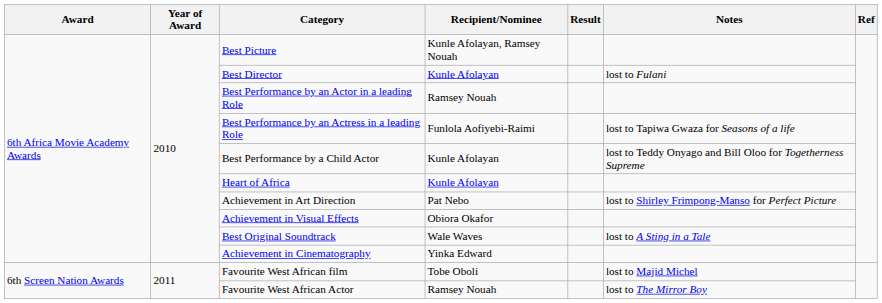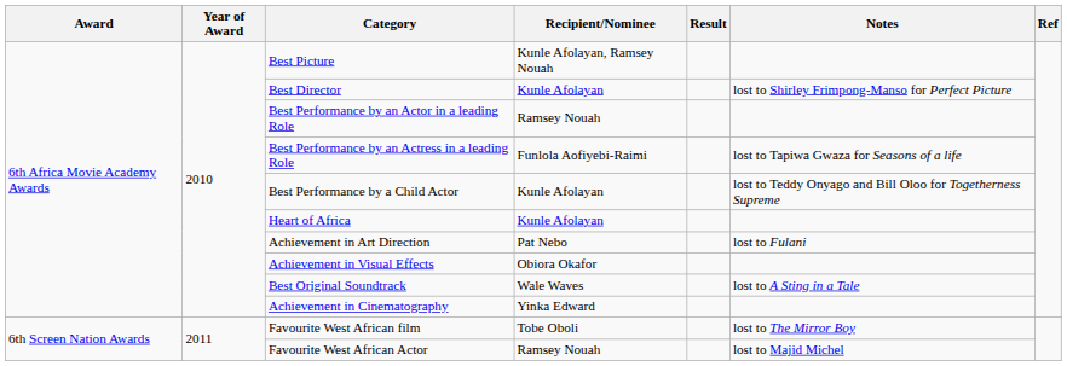Best Director | Notes: lost to Fulani -> lost to Shirley Frimpong-Manso for Perfect Picture
Achievement in Art Direction | Notes: lost to Shirley Frimpong-Manso for Perfect Picture -> lost to Fulani
Favourite West African film | Notes: lost to Majid Michel -> lost to The Mirror Boy
Favourite West African Actor | Notes: lost to The Mirror Boy -> lost to Majid Michel
